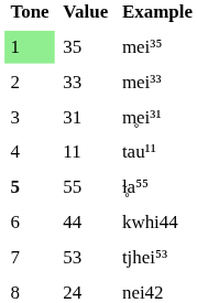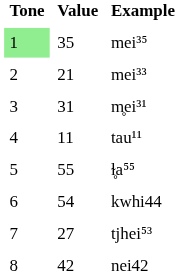mei³³ | Value: 33 -> 21
ɫ̥a⁵⁵ | Tone: bold -> normal
kwhi44 | Value: 44 -> 54
tjhei⁵³ | Value: 53 -> 27
nei42 | Value: 24 -> 42
